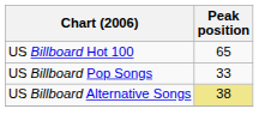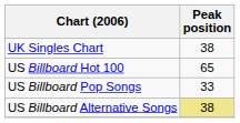+ row: UK Singles Chart | 38
